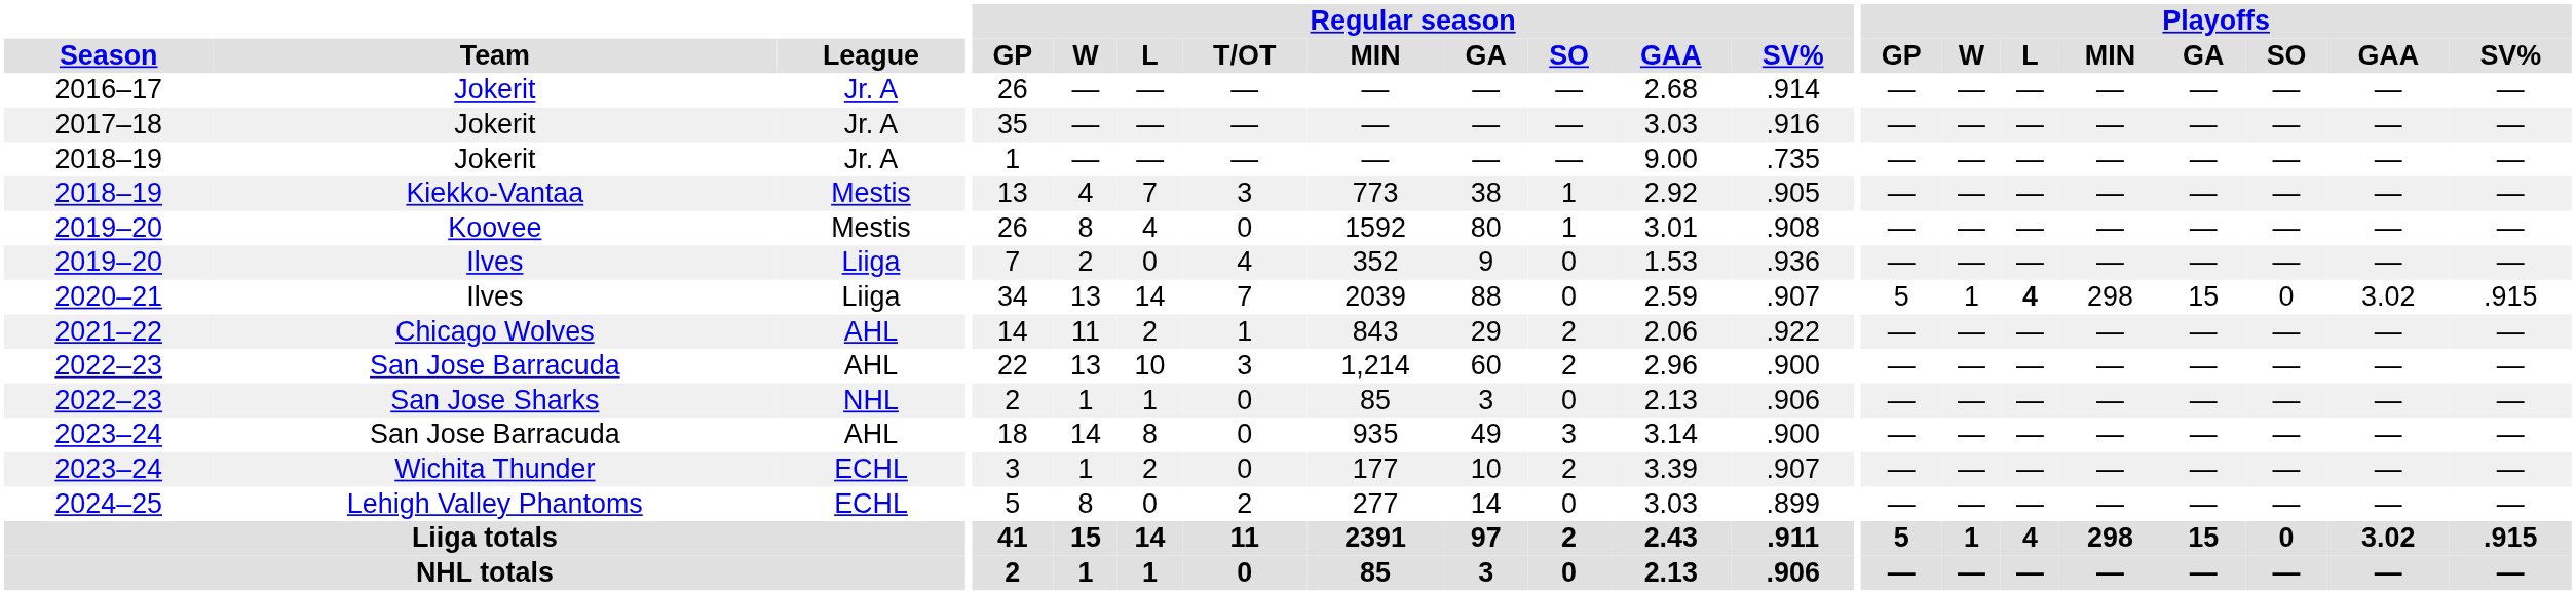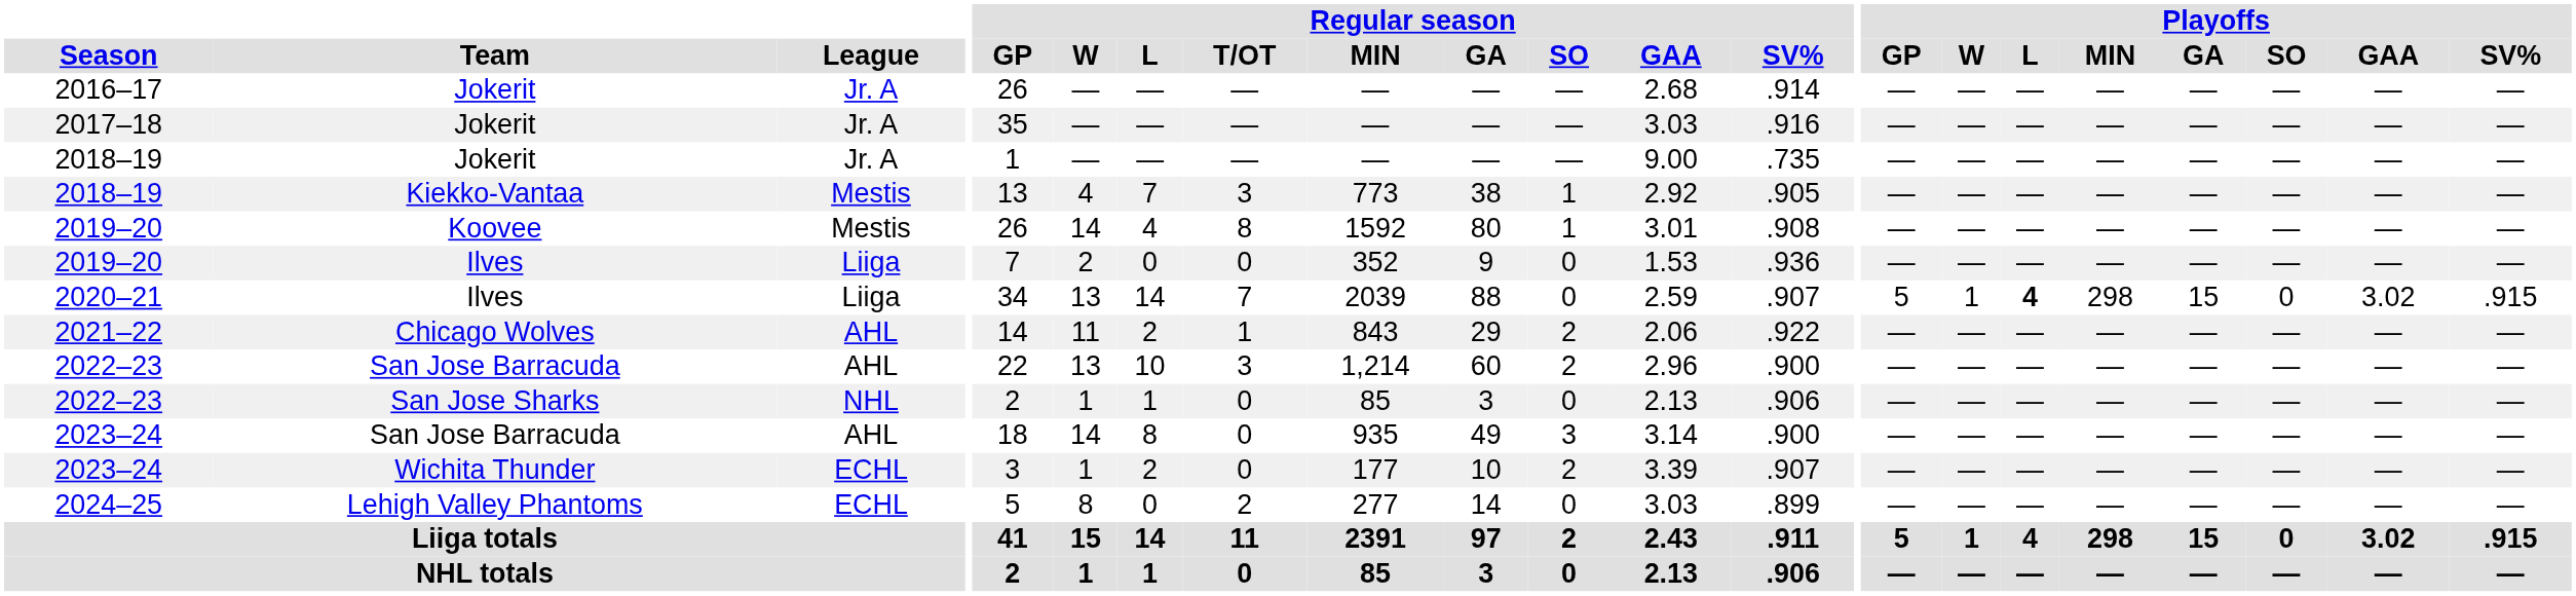2019–20 / Koovee | Regular season / W: 8 -> 14
2019–20 / Koovee | Regular season / T/OT: 0 -> 8
2019–20 / Ilves | Regular season / T/OT: 4 -> 0
